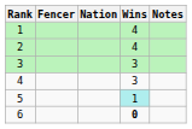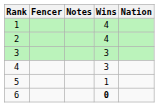columns swapped: Nation <-> Notes
5 | Wins: paleturquoise background -> no background
